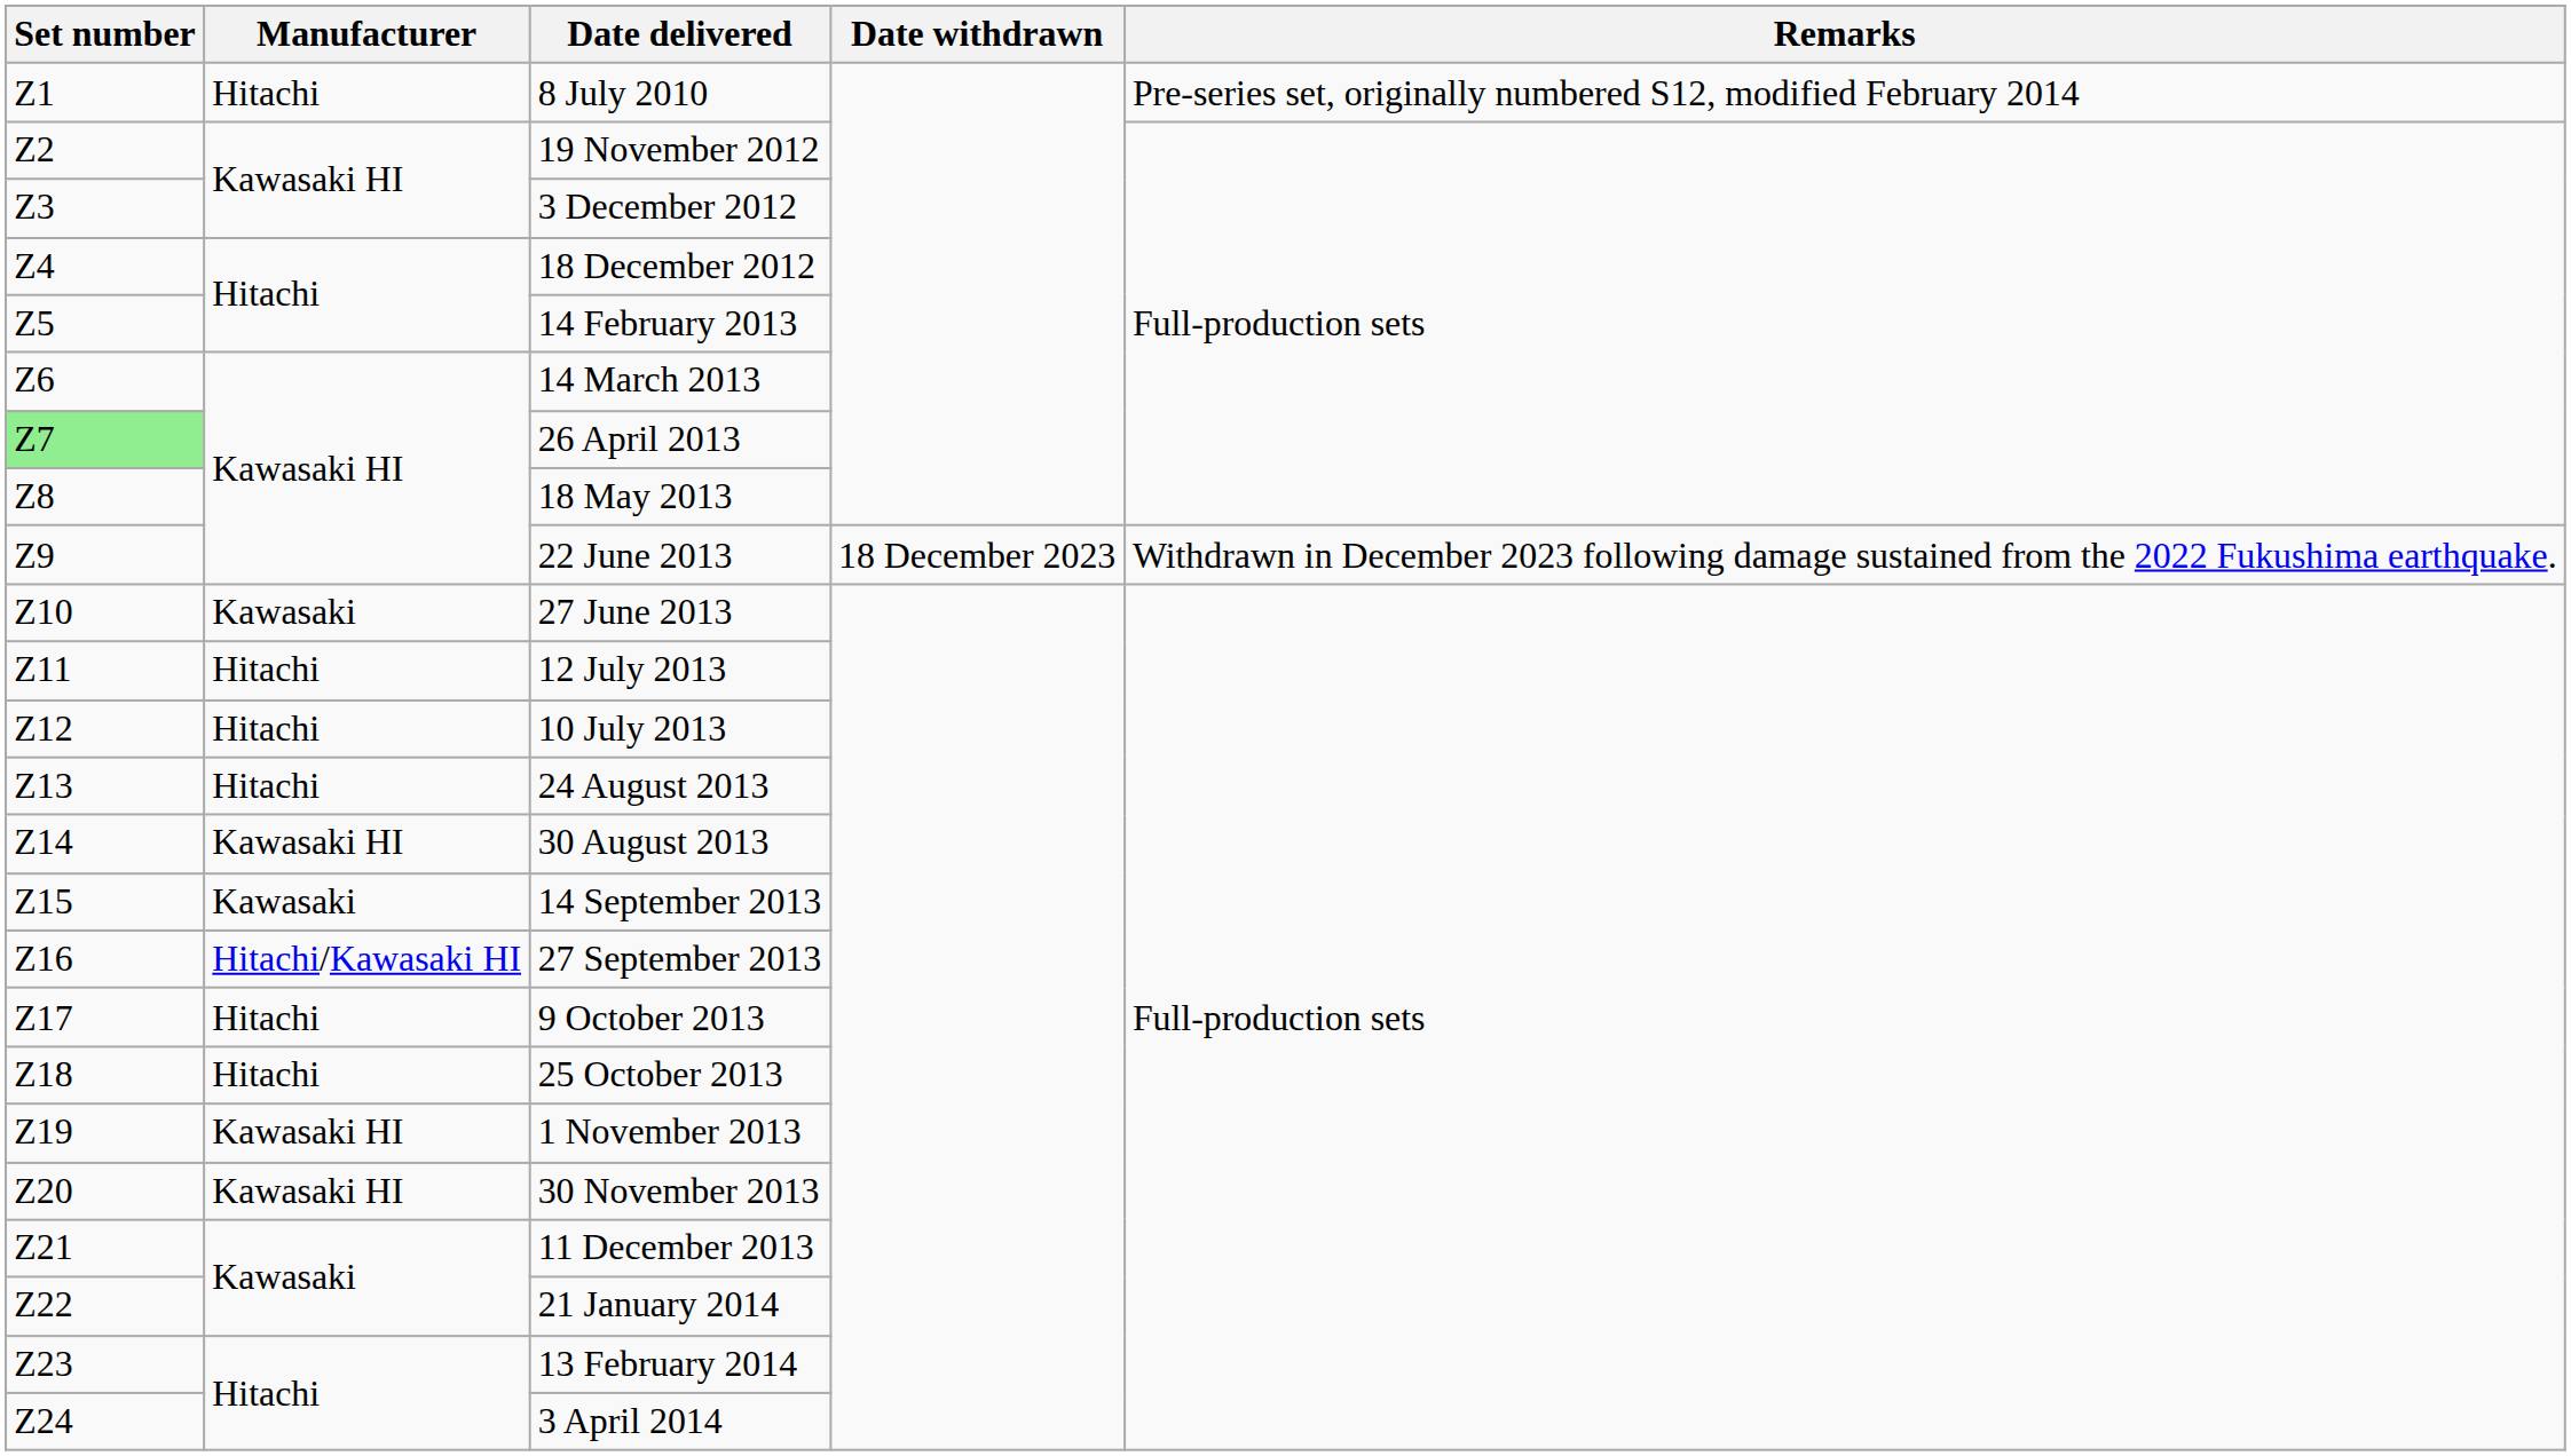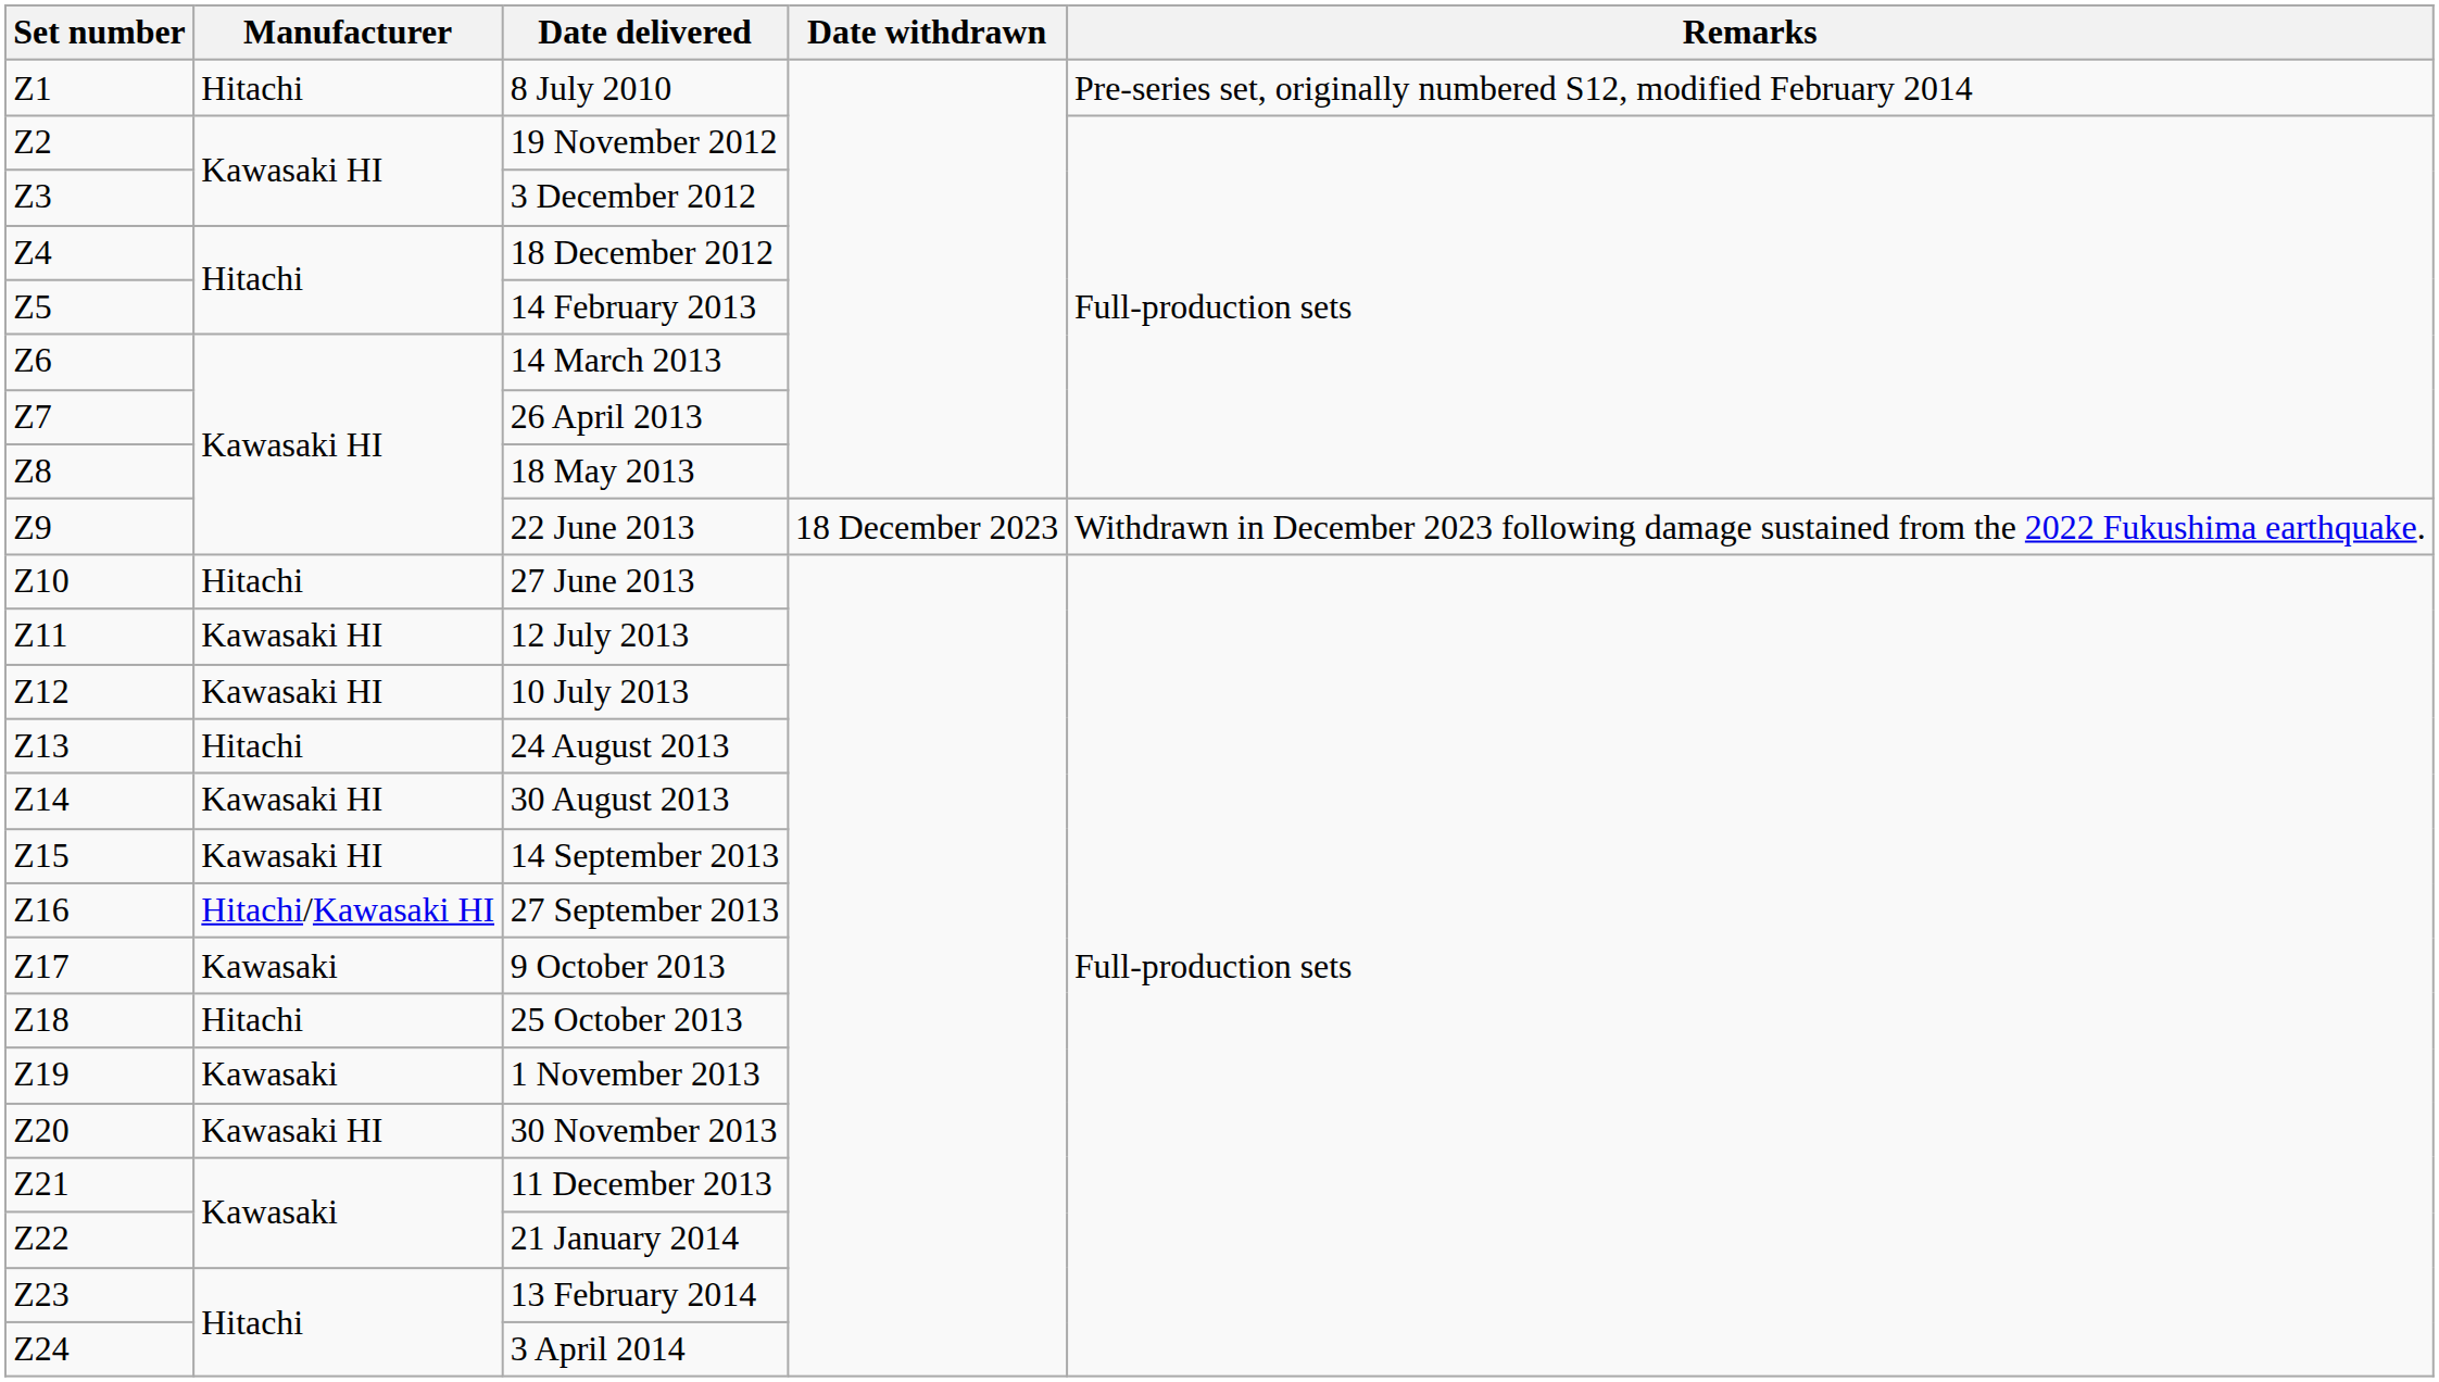26 April 2013 | Set number: lightgreen background -> no background
27 June 2013 | Manufacturer: Kawasaki -> Hitachi
12 July 2013 | Manufacturer: Hitachi -> Kawasaki HI
10 July 2013 | Manufacturer: Hitachi -> Kawasaki HI
14 September 2013 | Manufacturer: Kawasaki -> Kawasaki HI
9 October 2013 | Manufacturer: Hitachi -> Kawasaki
1 November 2013 | Manufacturer: Kawasaki HI -> Kawasaki
